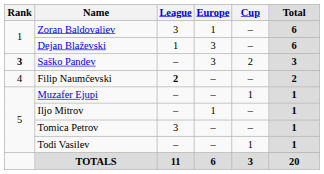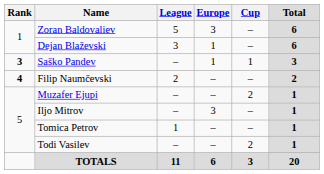Zoran Baldovaliev | League: 3 -> 5
Zoran Baldovaliev | Europe: 1 -> 3
Dejan Blaževski | League: 1 -> 3
Dejan Blaževski | Europe: 3 -> 1
Saško Pandev | Europe: 3 -> 1
Saško Pandev | Cup: 2 -> 1
Filip Naumčevski | Rank: normal -> bold
Filip Naumčevski | League: bold -> normal
Muzafer Ejupi | Cup: 1 -> 2
Iljo Mitrov | Europe: 1 -> 3
Tomica Petrov | League: 3 -> 1
Todi Vasilev | Cup: 1 -> 2
